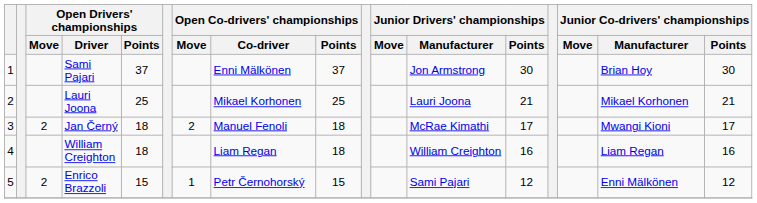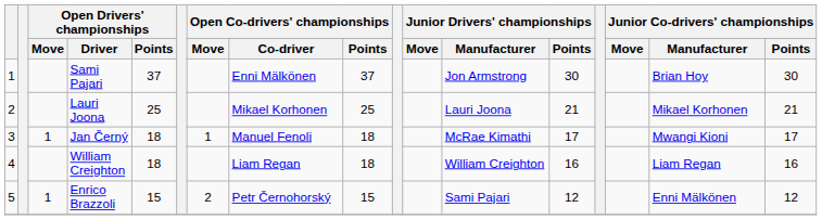Jan Černý | Open Drivers' championships / Move: 2 -> 1
Jan Černý | Open Co-drivers' championships / Move: 2 -> 1
Enrico Brazzoli | Open Drivers' championships / Move: 2 -> 1
Enrico Brazzoli | Open Co-drivers' championships / Move: 1 -> 2
